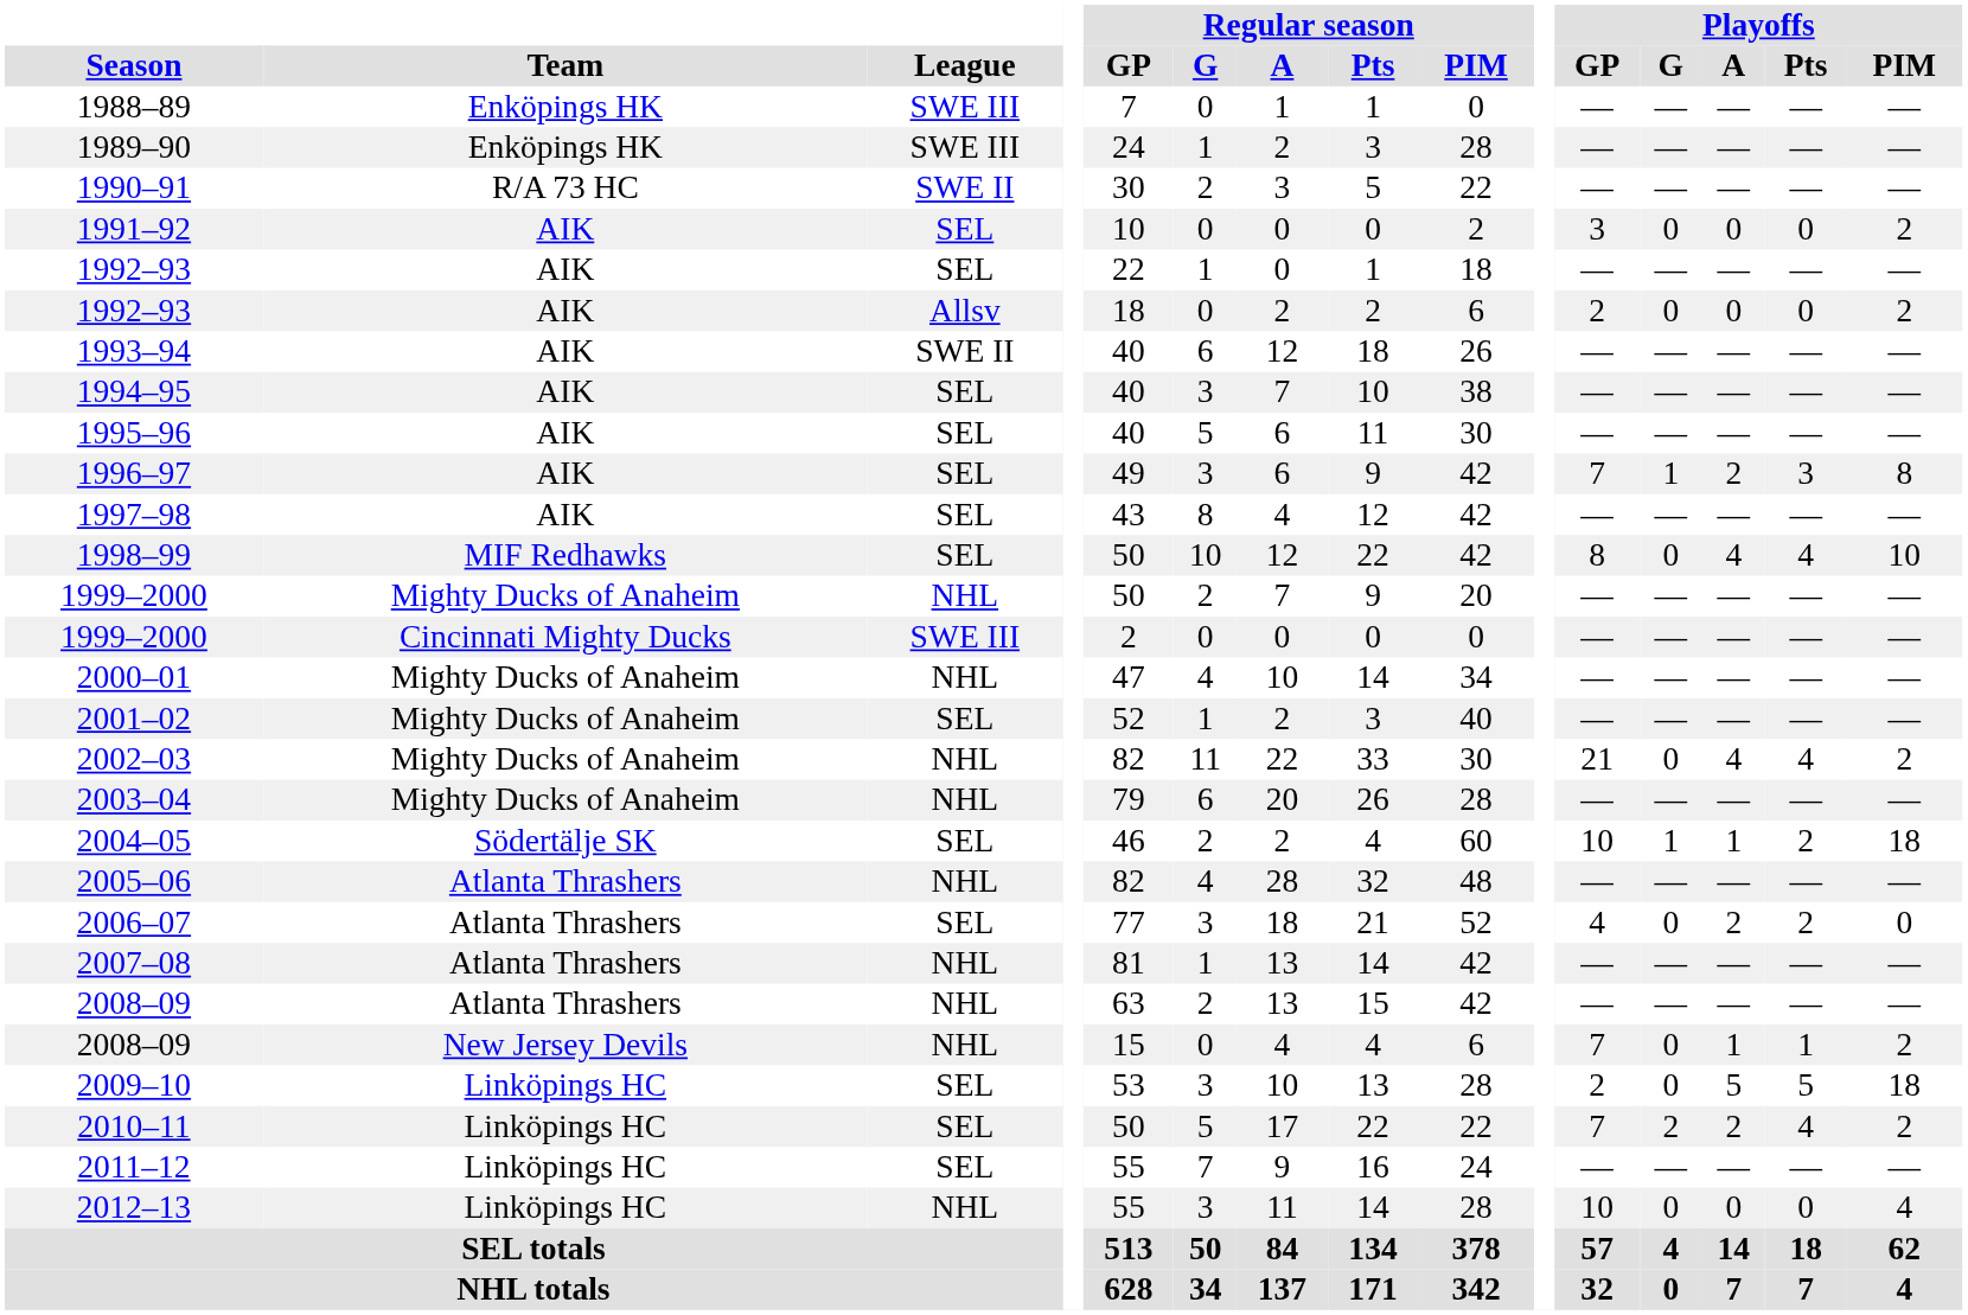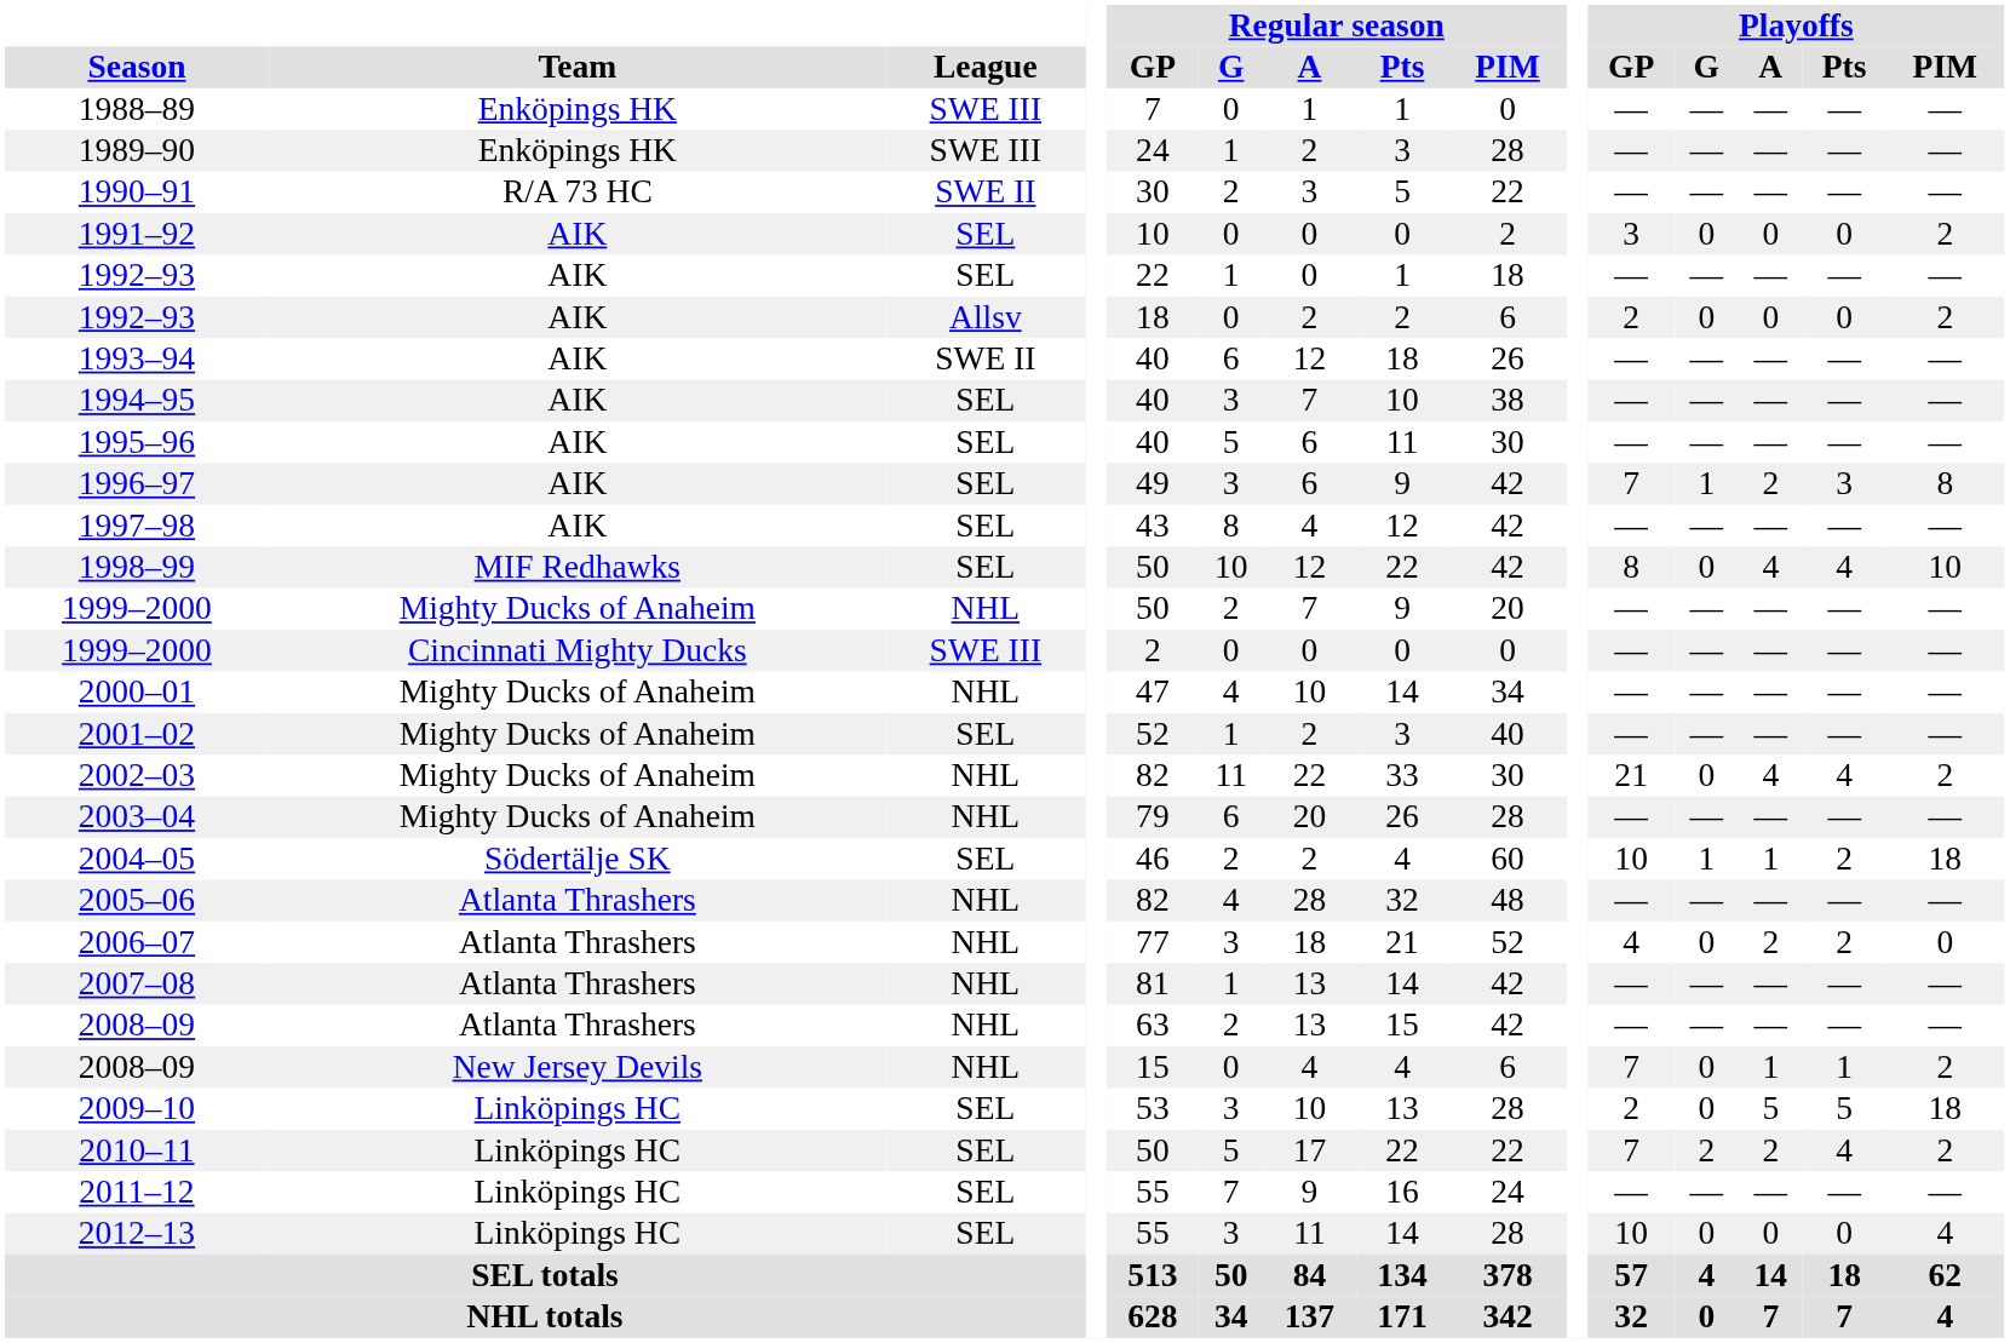2006–07 | League: SEL -> NHL
2012–13 | League: NHL -> SEL
